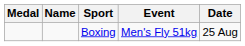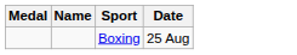- column: Event | Men's Fly 51kg
